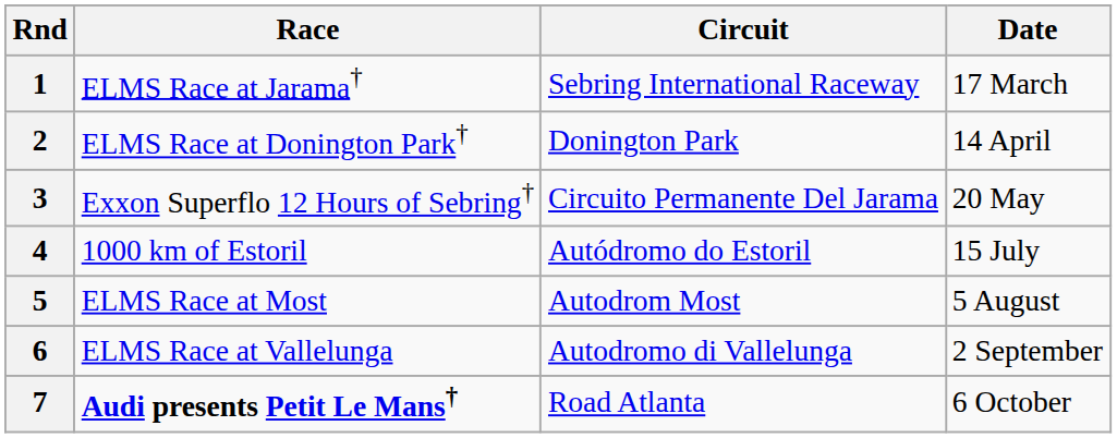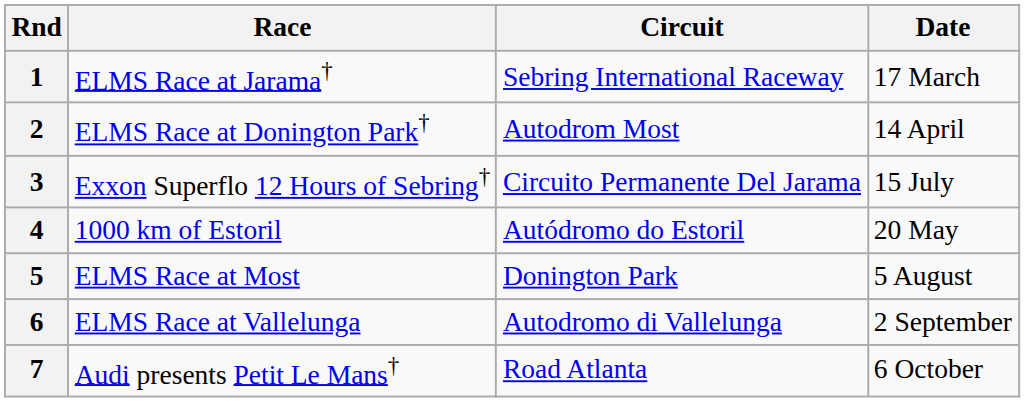2 | Circuit: Donington Park -> Autodrom Most
3 | Date: 20 May -> 15 July
4 | Date: 15 July -> 20 May
5 | Circuit: Autodrom Most -> Donington Park
7 | Race: bold -> normal
